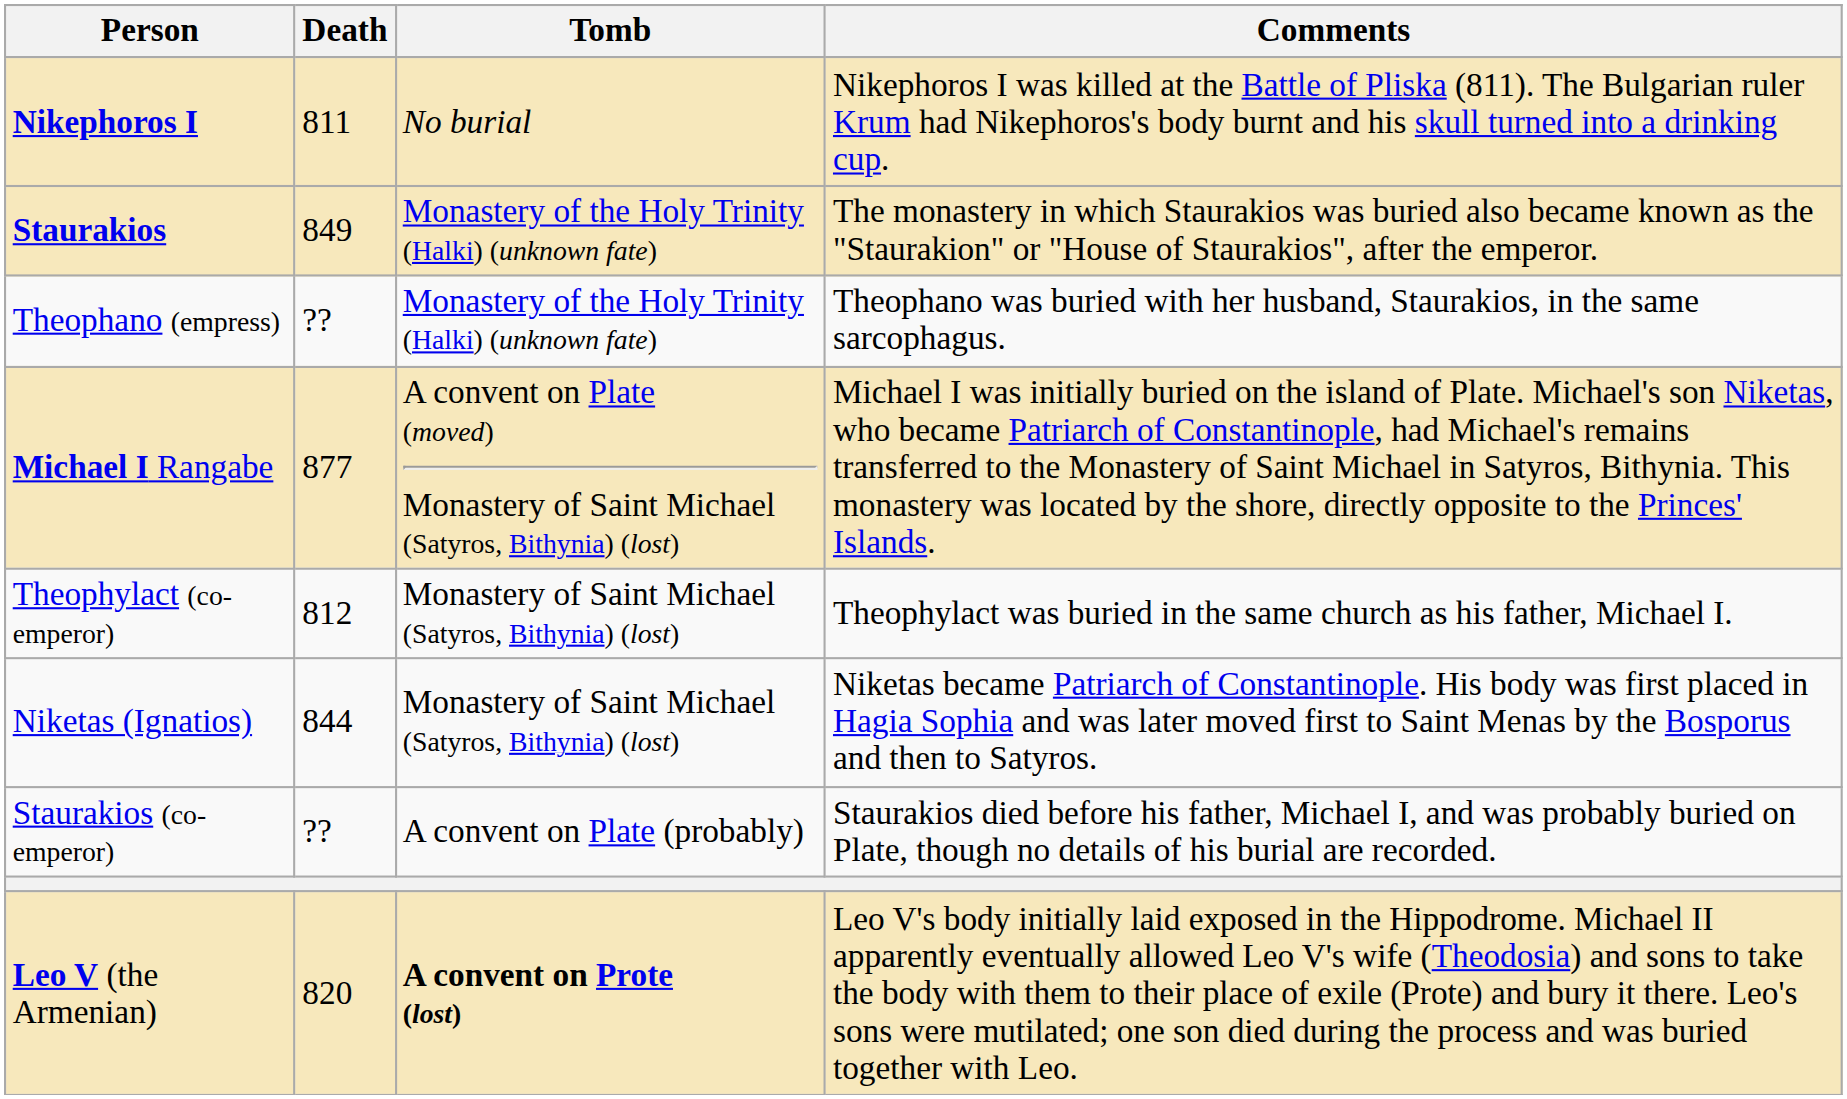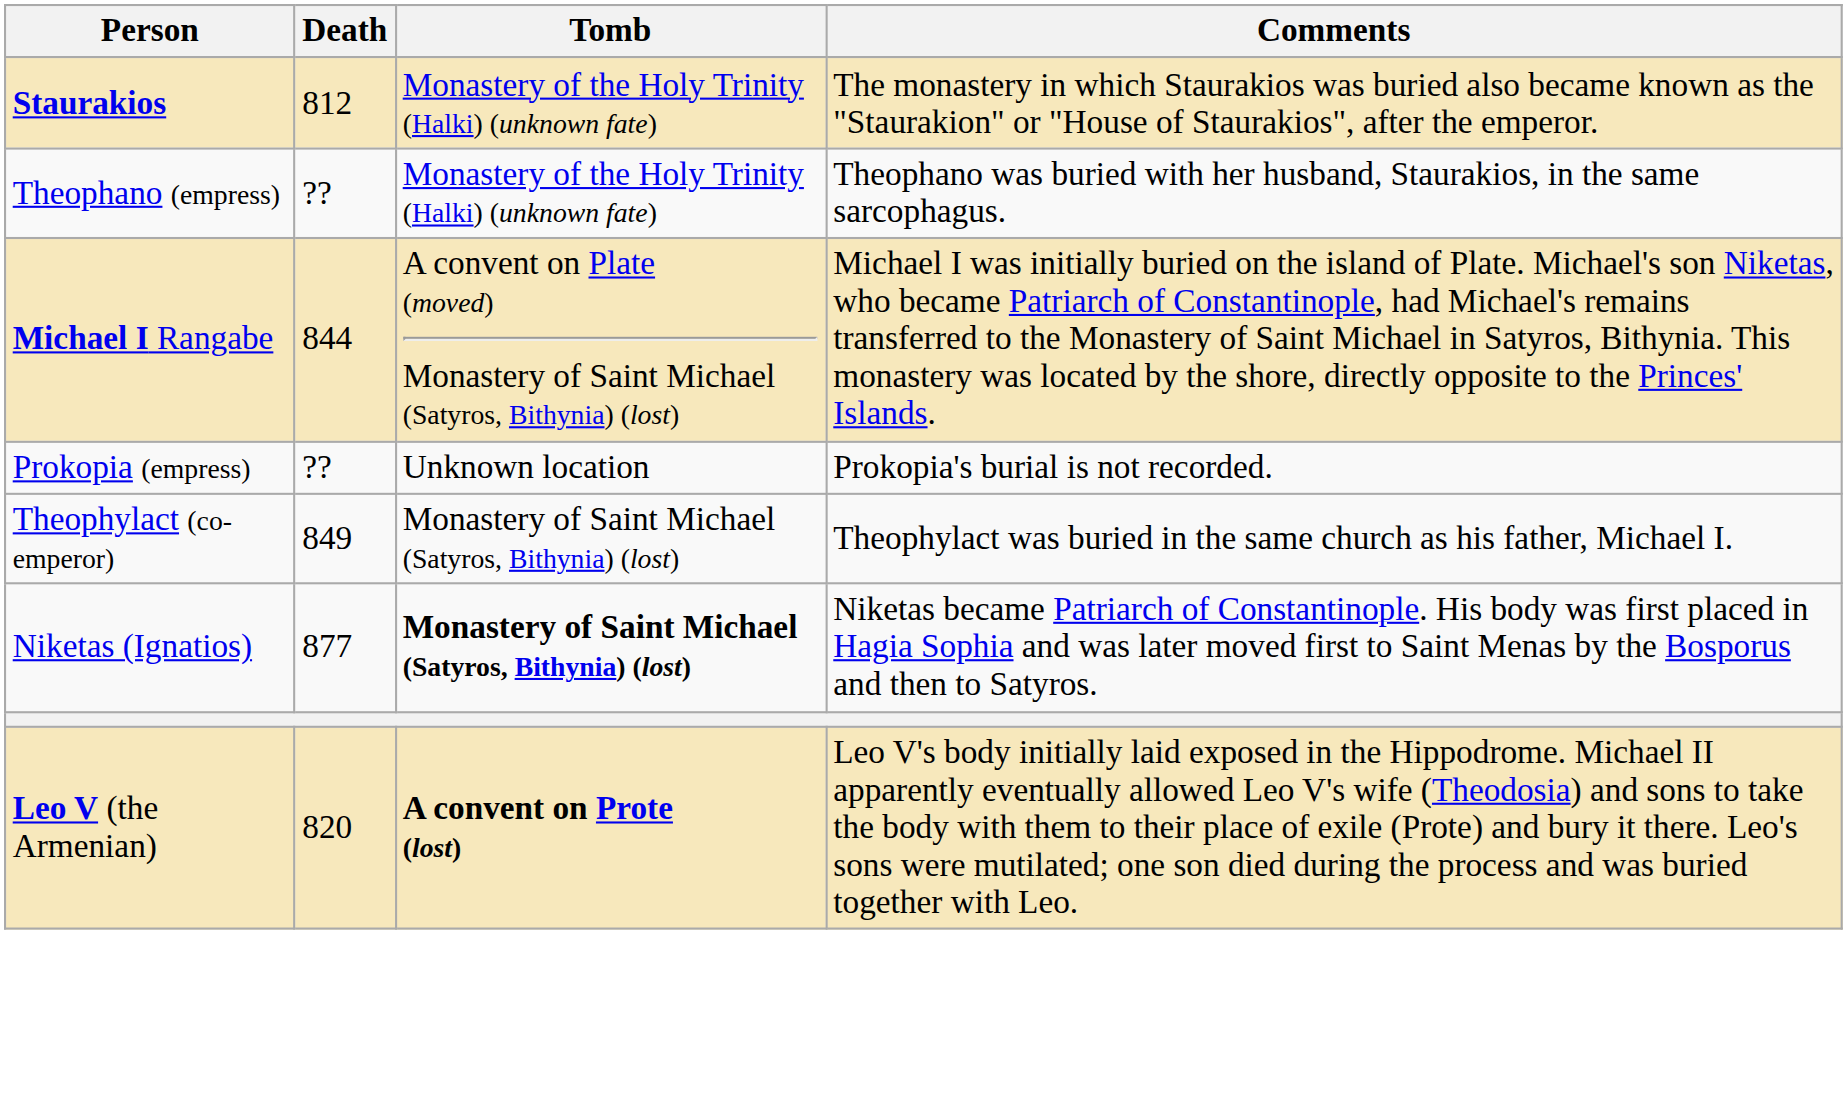- row: Nikephoros I | 811 | No burial | Nikephoros I was killed at the Battle of Pliska (811). The Bulgarian ruler Krum had Nikephoros's body burnt and his skull turned into a drinking cup.
Staurakios | Death: 849 -> 812
Michael I Rangabe | Death: 877 -> 844
+ row: Prokopia (empress) | ?? | Unknown location | Prokopia's burial is not recorded.
Theophylact (co-emperor) | Death: 812 -> 849
Niketas (Ignatios) | Death: 844 -> 877
Niketas (Ignatios) | Tomb: normal -> bold
- row: Staurakios (co-emperor) | ?? | A convent on Plate (probably) | Staurakios died before his father, Michael I, and was probably buried on Plate, though no details of his burial are recorded.
